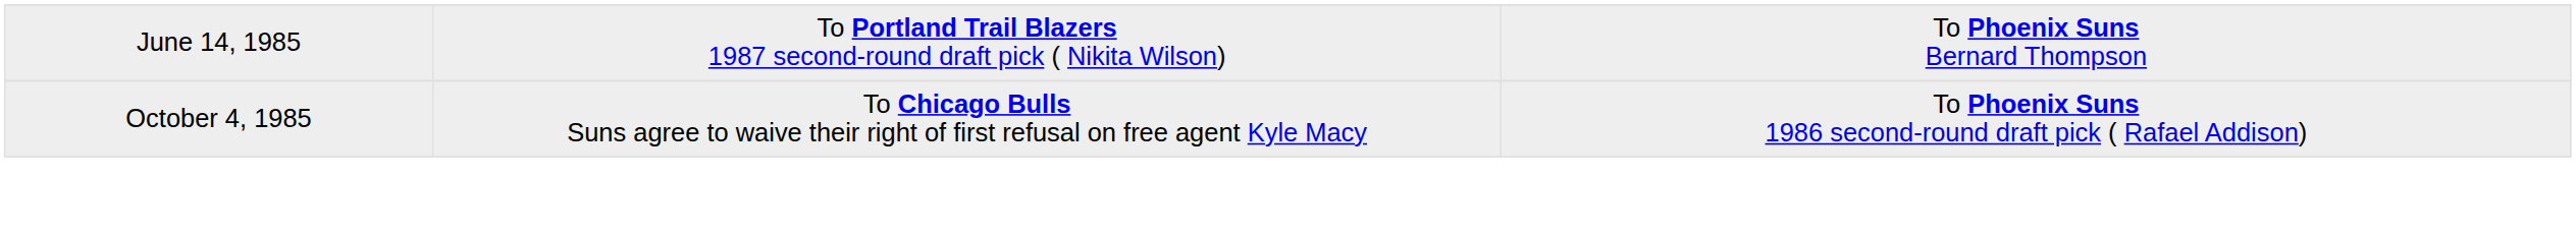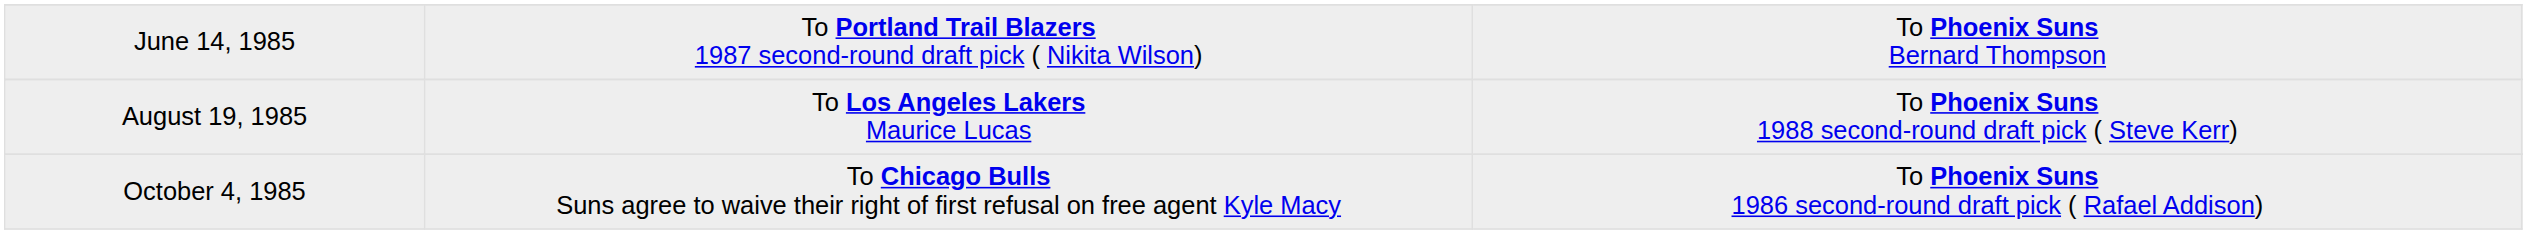+ row: August 19, 1985 | To Los Angeles Lakers Maurice Lucas | To Phoenix Suns 1988 second-round draft pick ( Steve Kerr)
